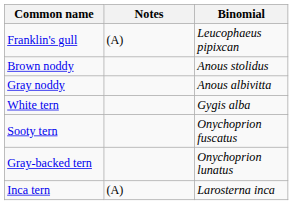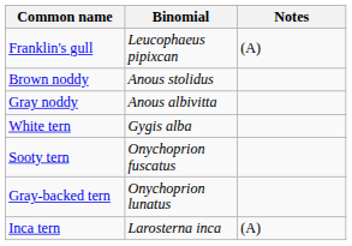columns swapped: Binomial <-> Notes
